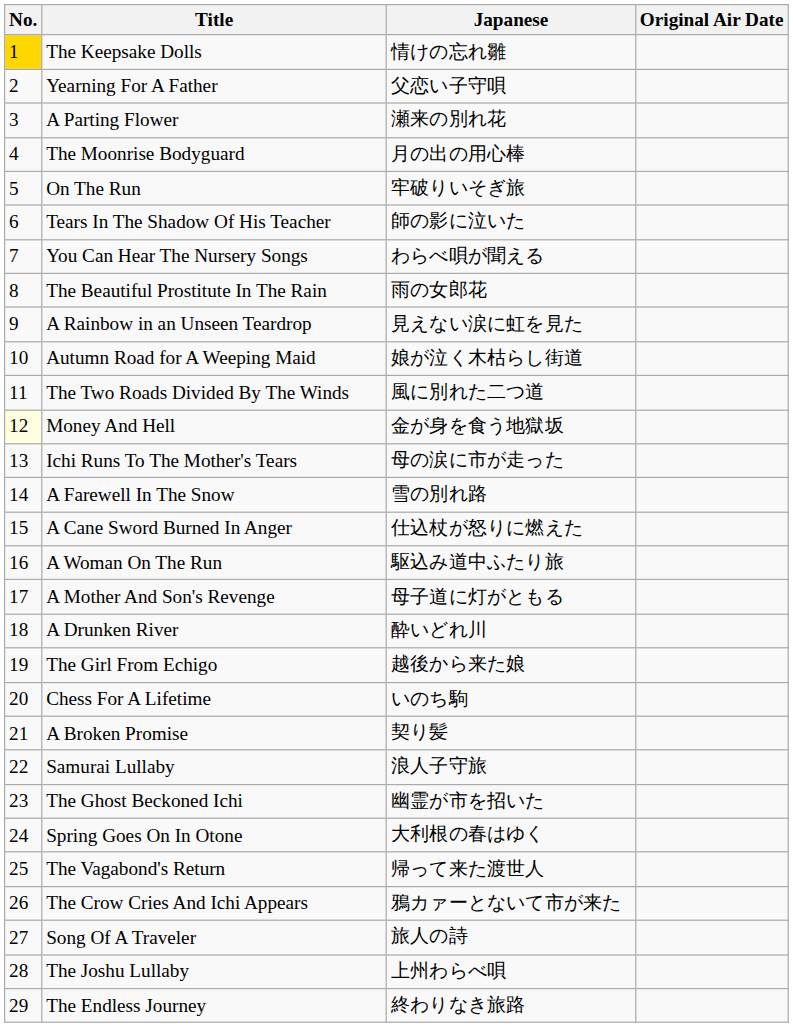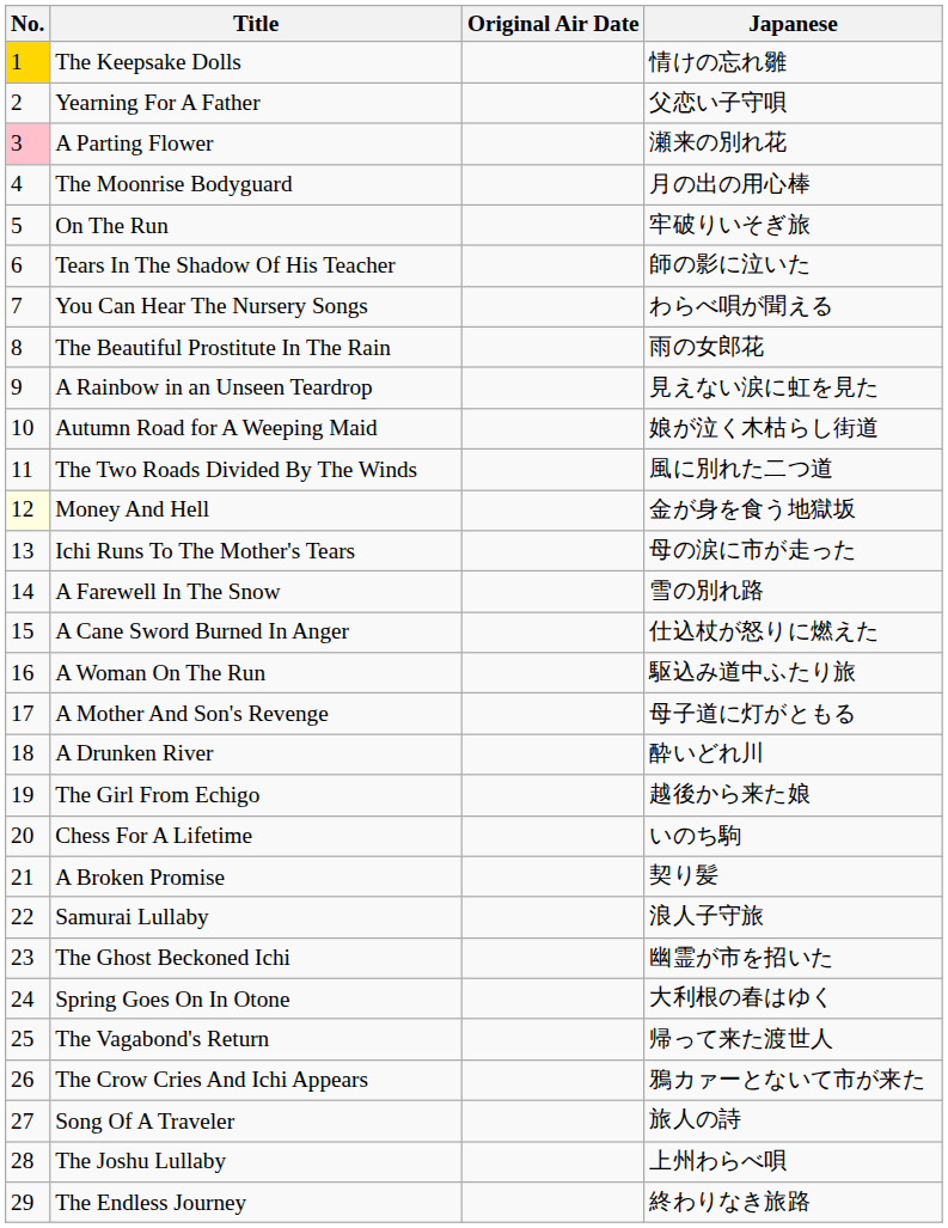columns swapped: Japanese <-> Original Air Date
A Parting Flower | No.: no background -> pink background
